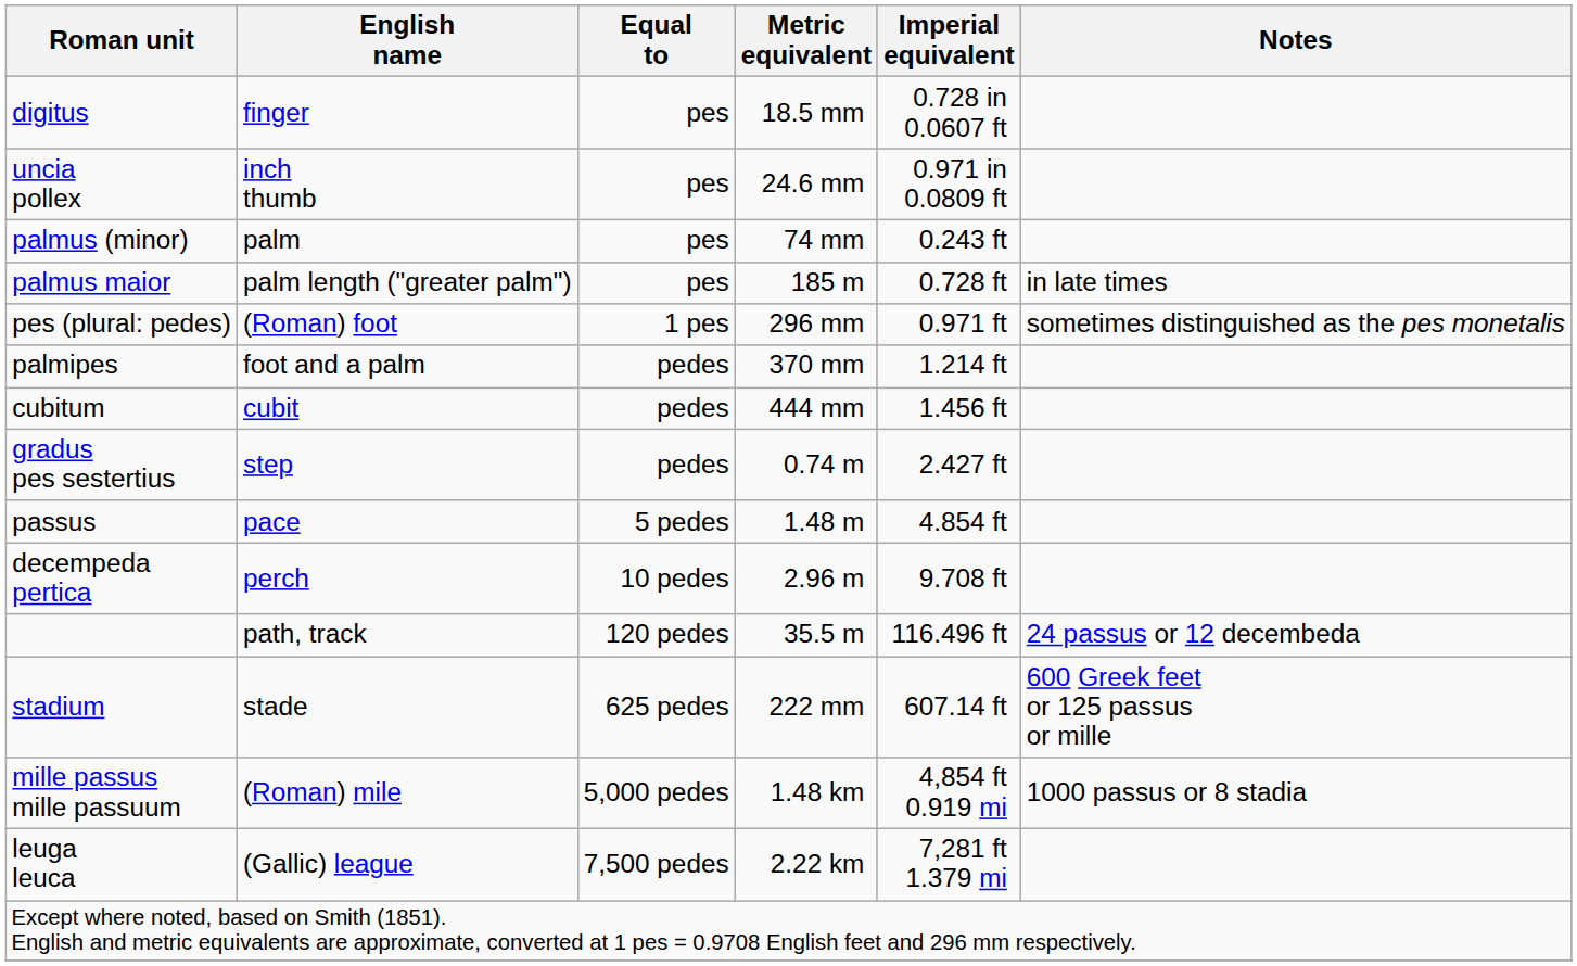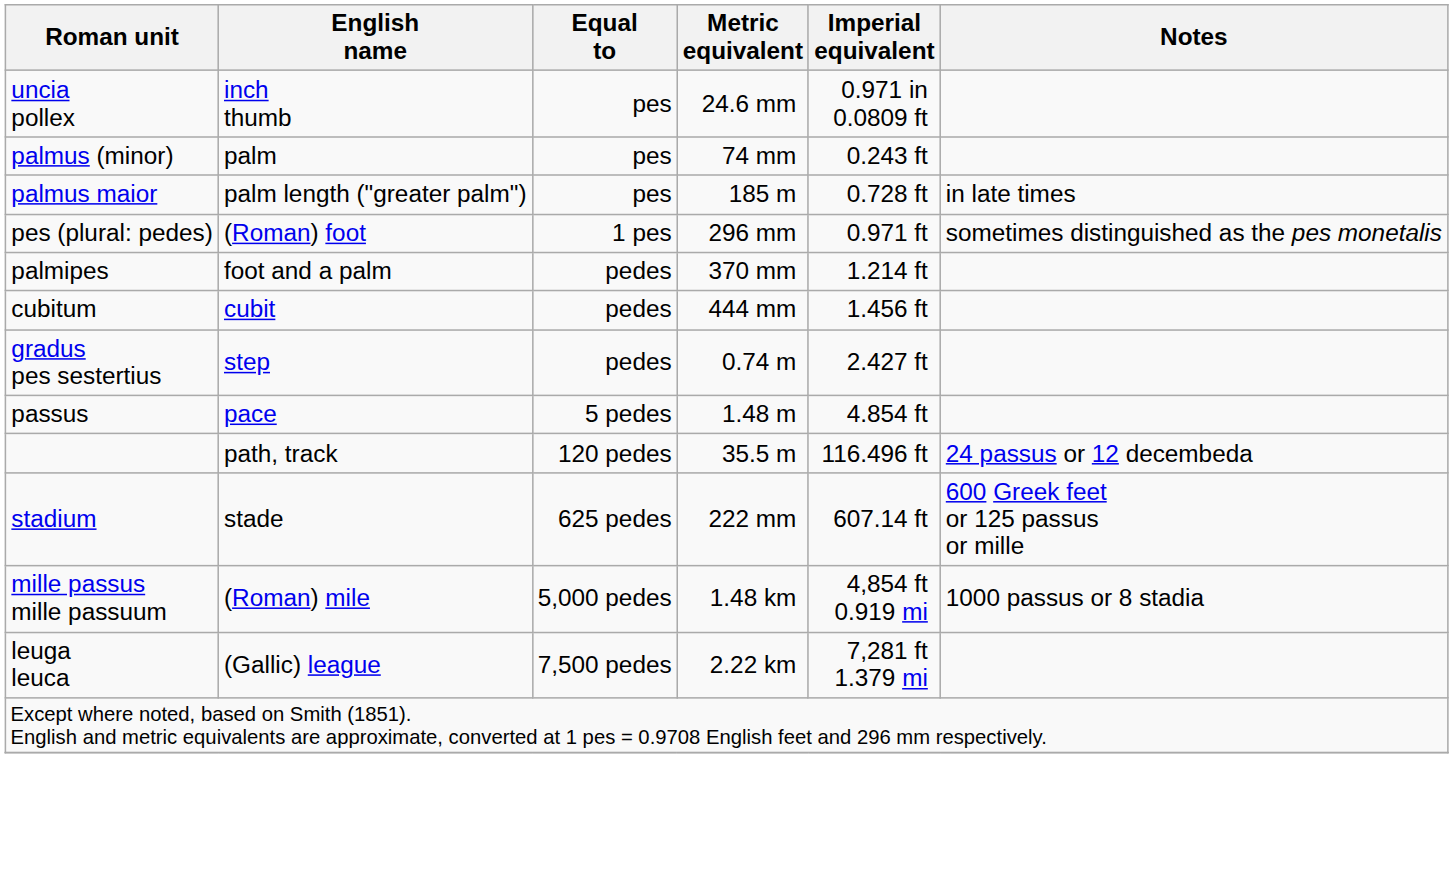- row: digitus | finger | pes | 18.5 mm | 0.728 in 0.0607 ft
- row: decempeda pertica | perch | 10 pedes | 2.96 m | 9.708 ft
